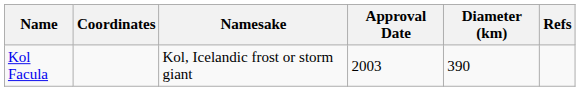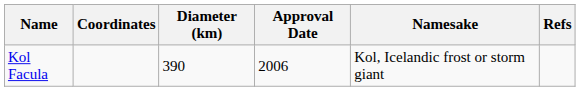columns swapped: Diameter (km) <-> Namesake
Kol Facula | Approval Date: 2003 -> 2006
